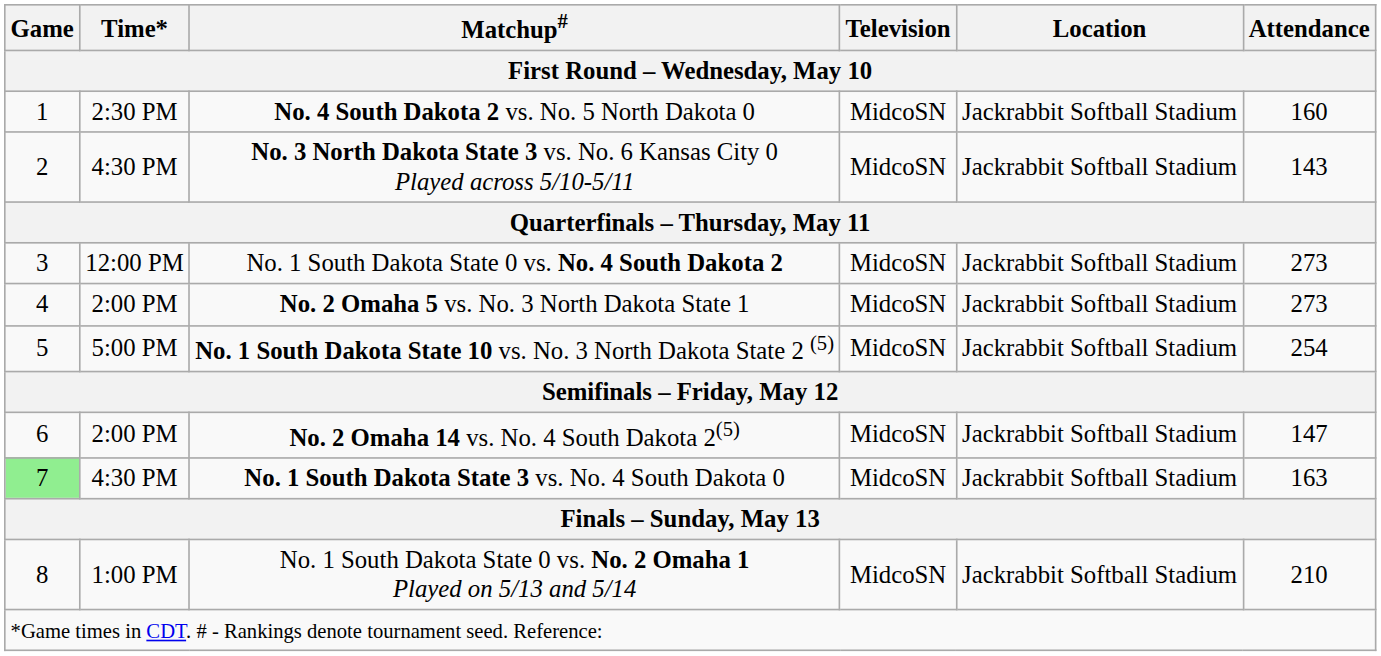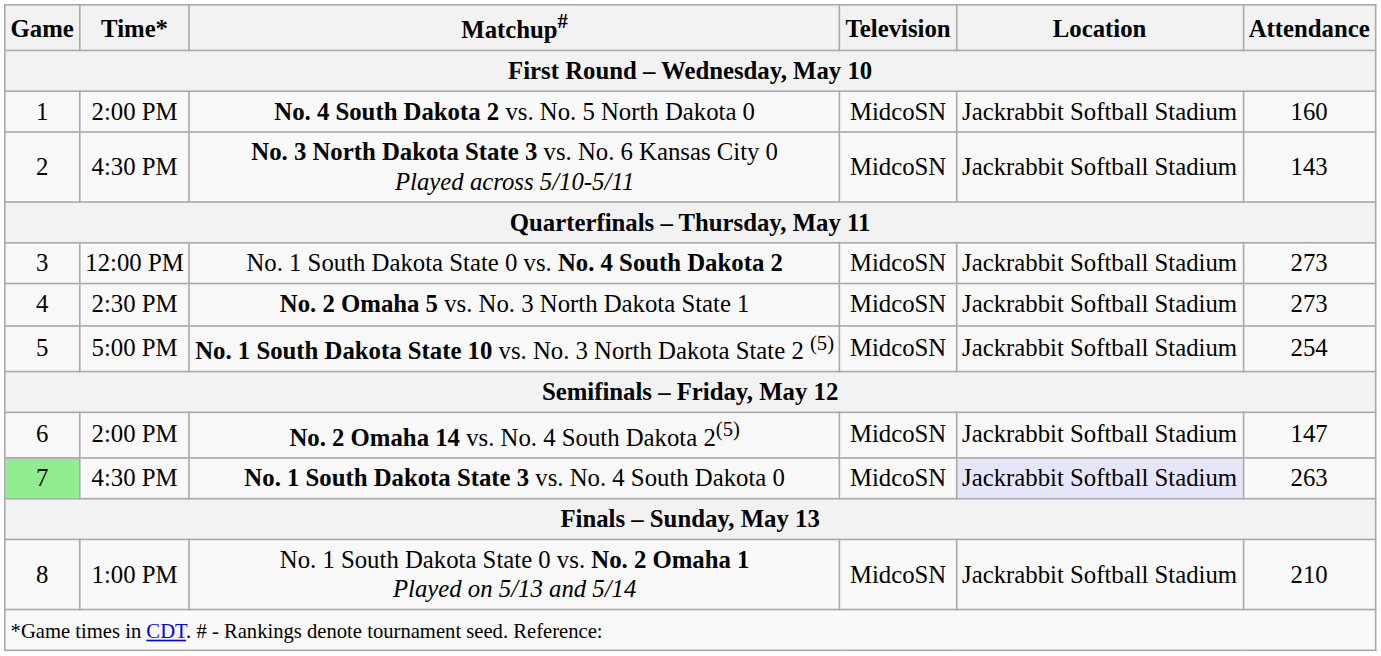No. 4 South Dakota 2 vs. No. 5 North Dakota 0 | Time*: 2:30 PM -> 2:00 PM
No. 2 Omaha 5 vs. No. 3 North Dakota State 1 | Time*: 2:00 PM -> 2:30 PM
No. 1 South Dakota State 3 vs. No. 4 South Dakota 0 | Location: no background -> lavender background
No. 1 South Dakota State 3 vs. No. 4 South Dakota 0 | Attendance: 163 -> 263
